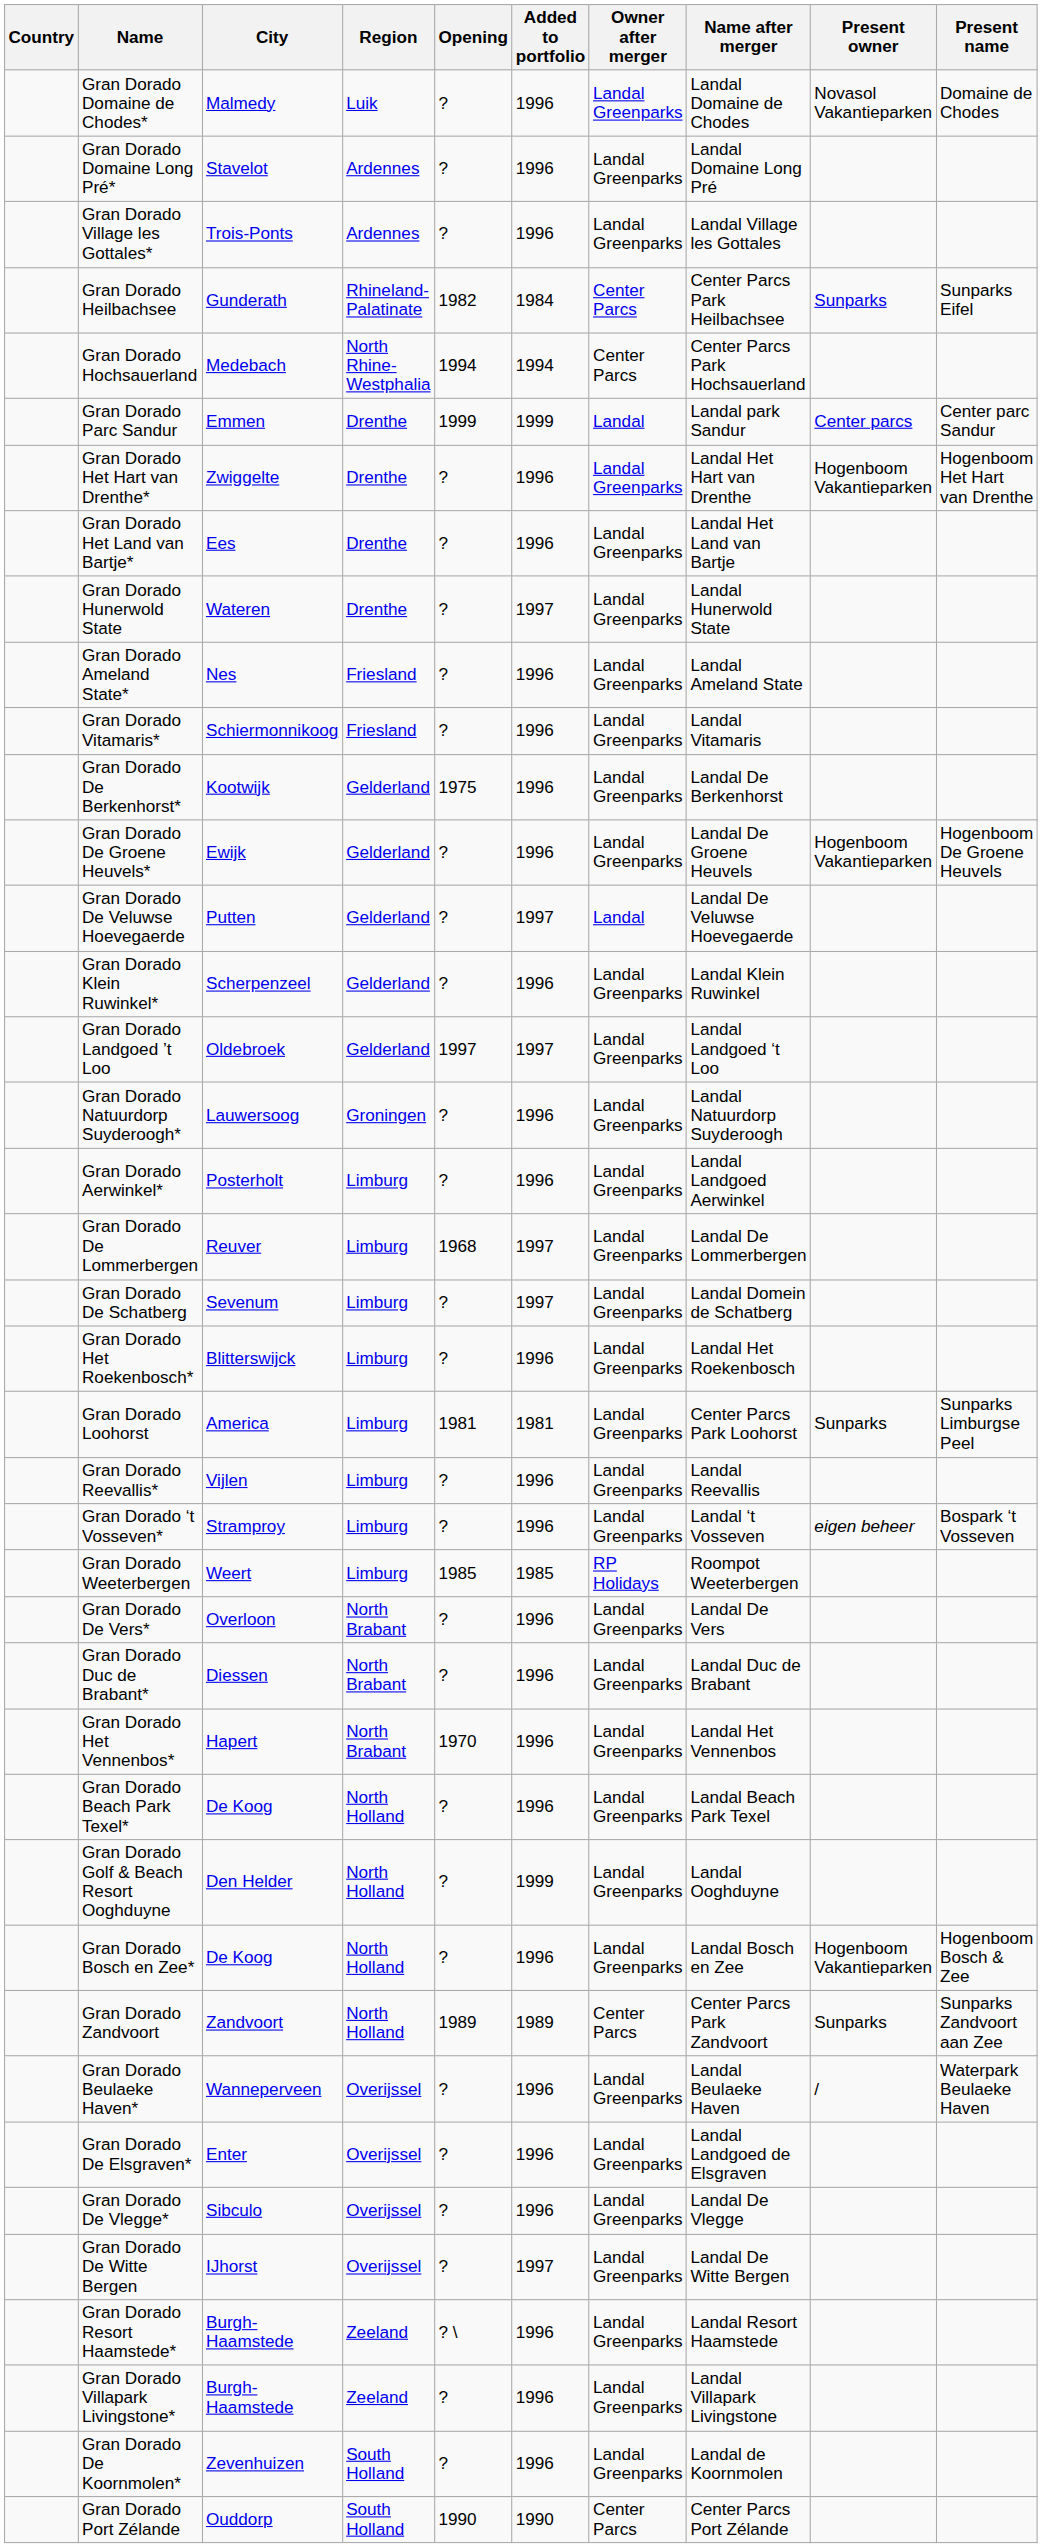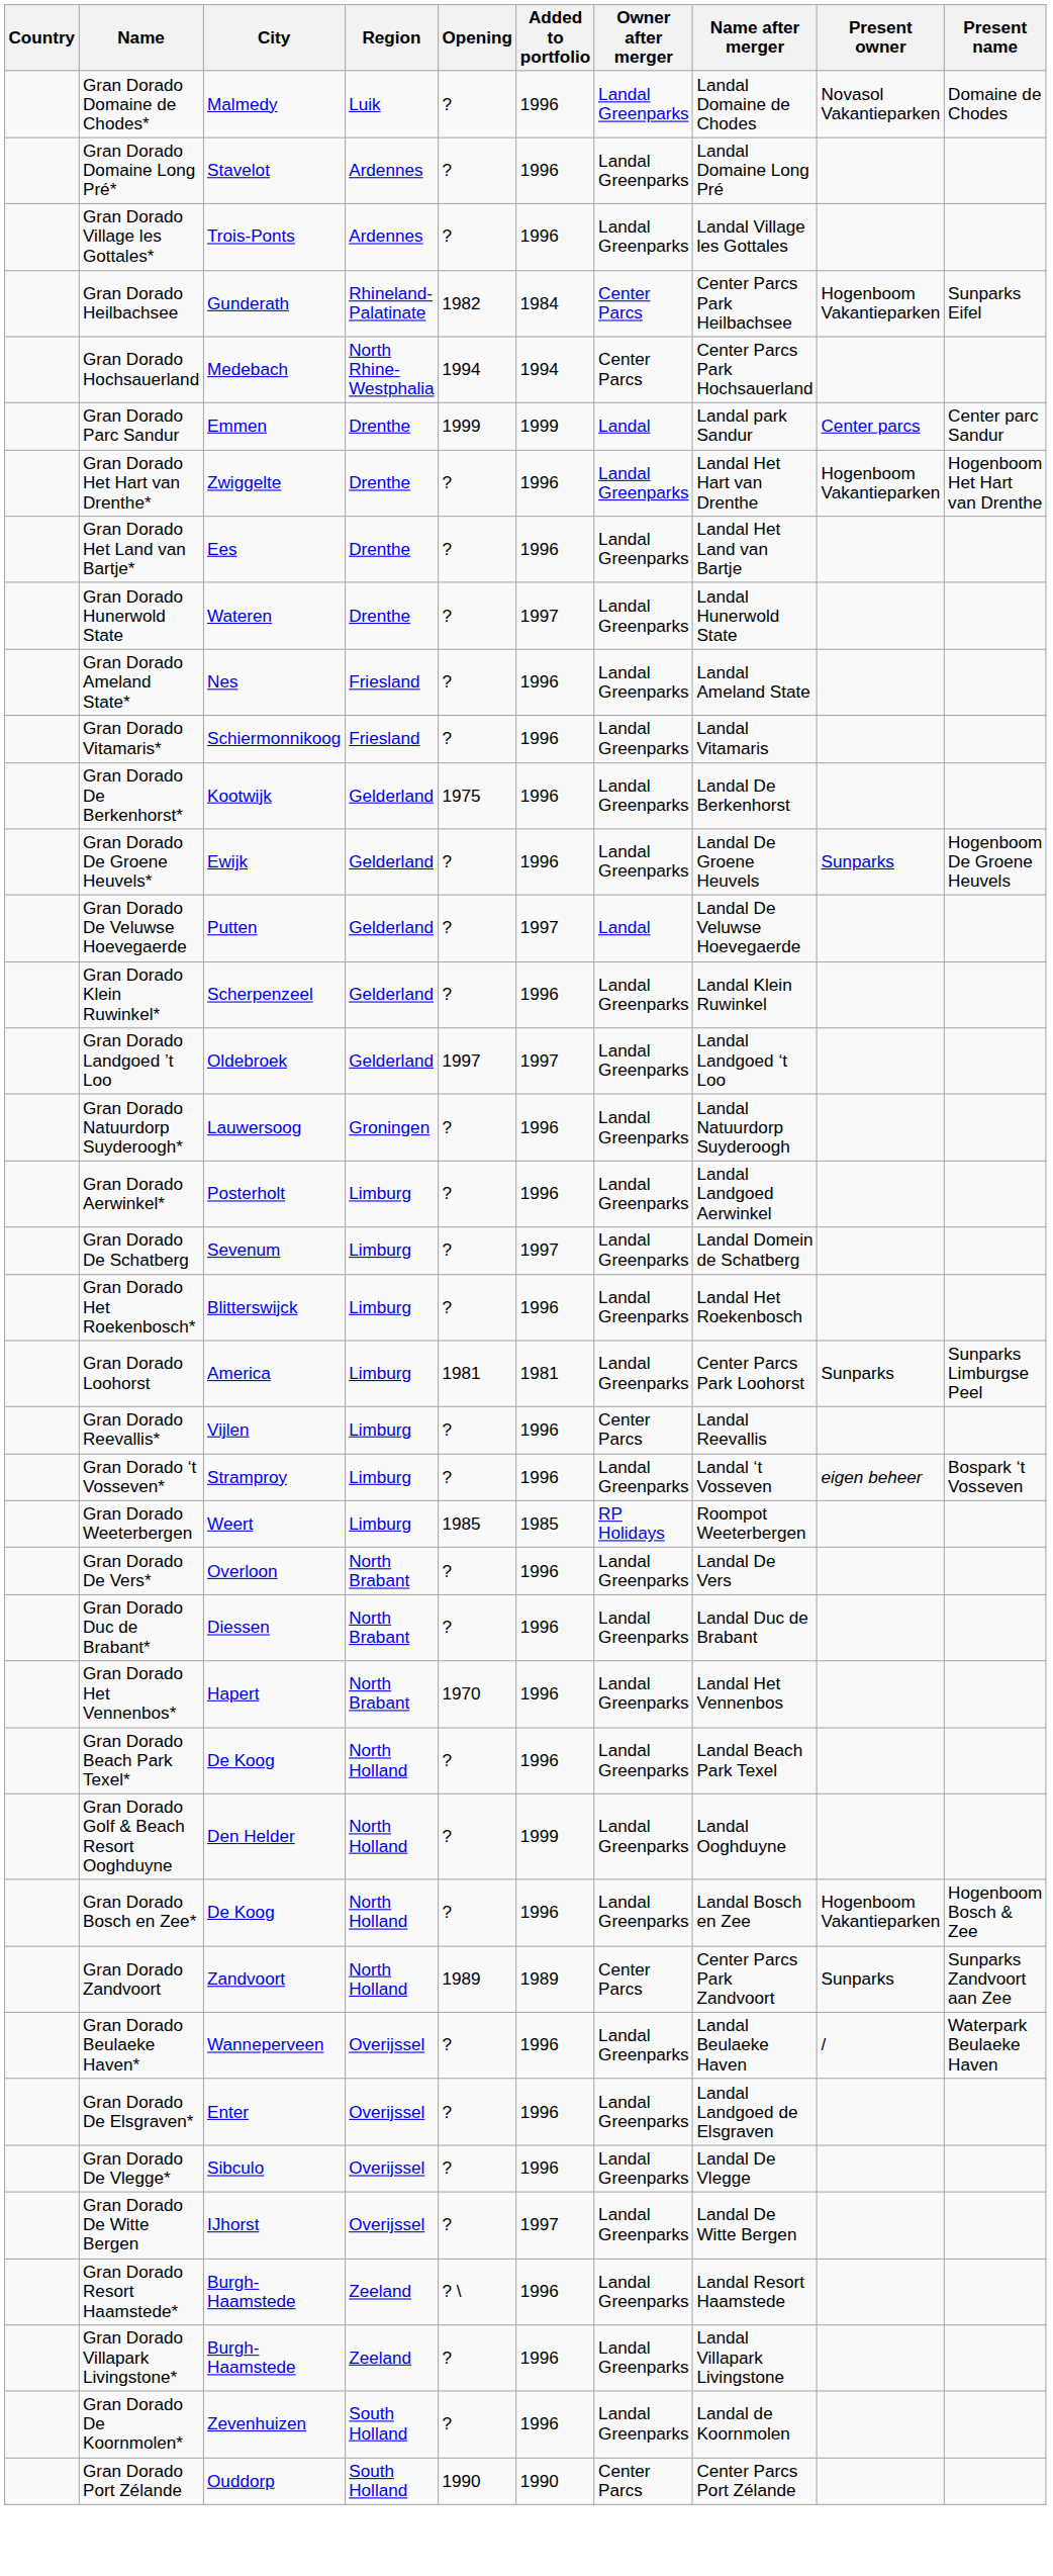Gran Dorado Heilbachsee | Present owner: Sunparks -> Hogenboom Vakantieparken
Gran Dorado De Groene Heuvels* | Present owner: Hogenboom Vakantieparken -> Sunparks
- row: Gran Dorado De Lommerbergen | Reuver | Limburg | 1968 | 1997 | Landal Greenparks | Landal De Lommerbergen
Gran Dorado Reevallis* | Owner after merger: Landal Greenparks -> Center Parcs
